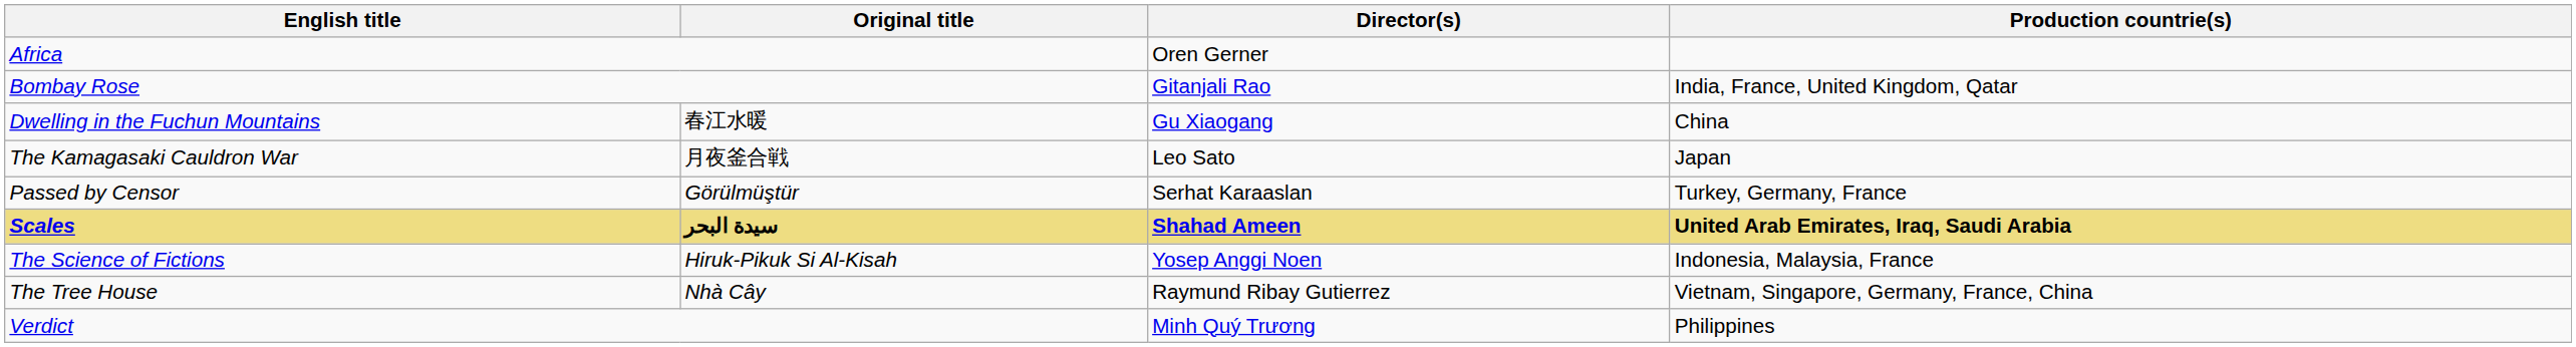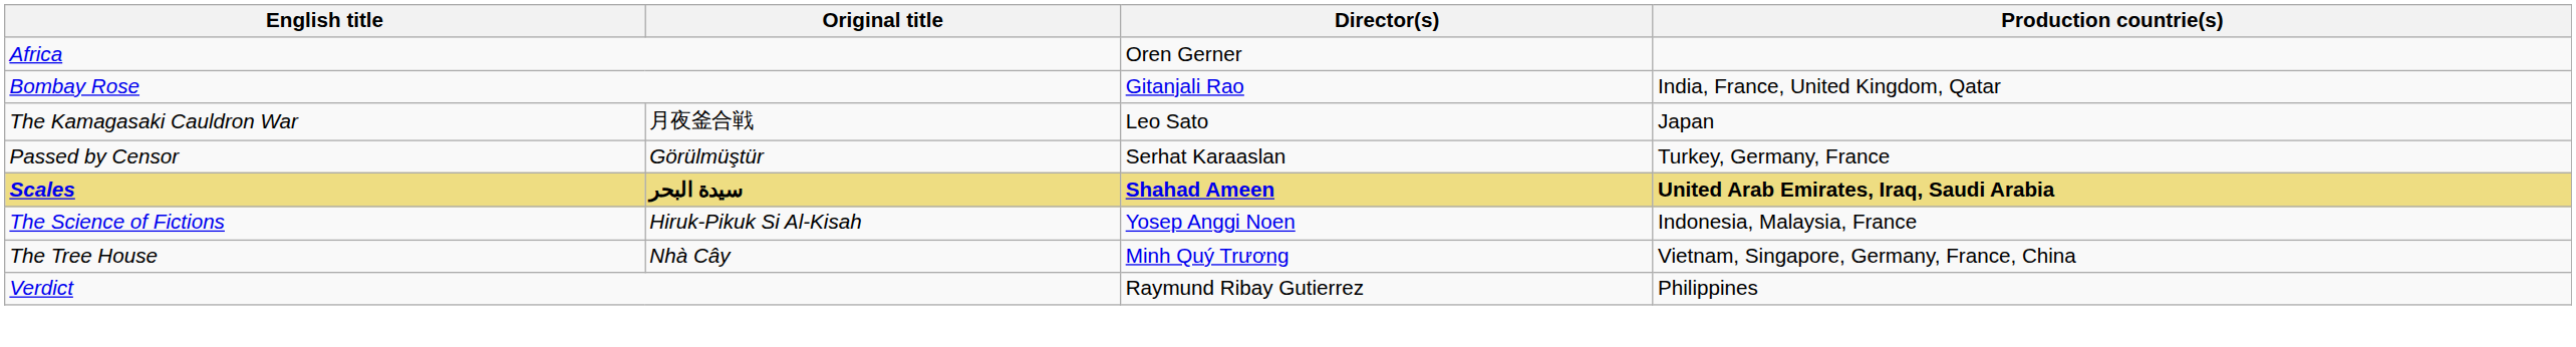- row: Dwelling in the Fuchun Mountains | 春江水暖 | Gu Xiaogang | China
The Tree House | Director(s): Raymund Ribay Gutierrez -> Minh Quý Trương
Verdict | Director(s): Minh Quý Trương -> Raymund Ribay Gutierrez
